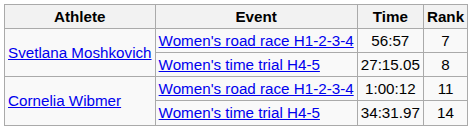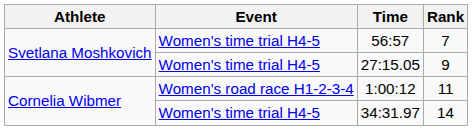56:57 | Event: Women's road race H1-2-3-4 -> Women's time trial H4-5
27:15.05 | Rank: 8 -> 9
